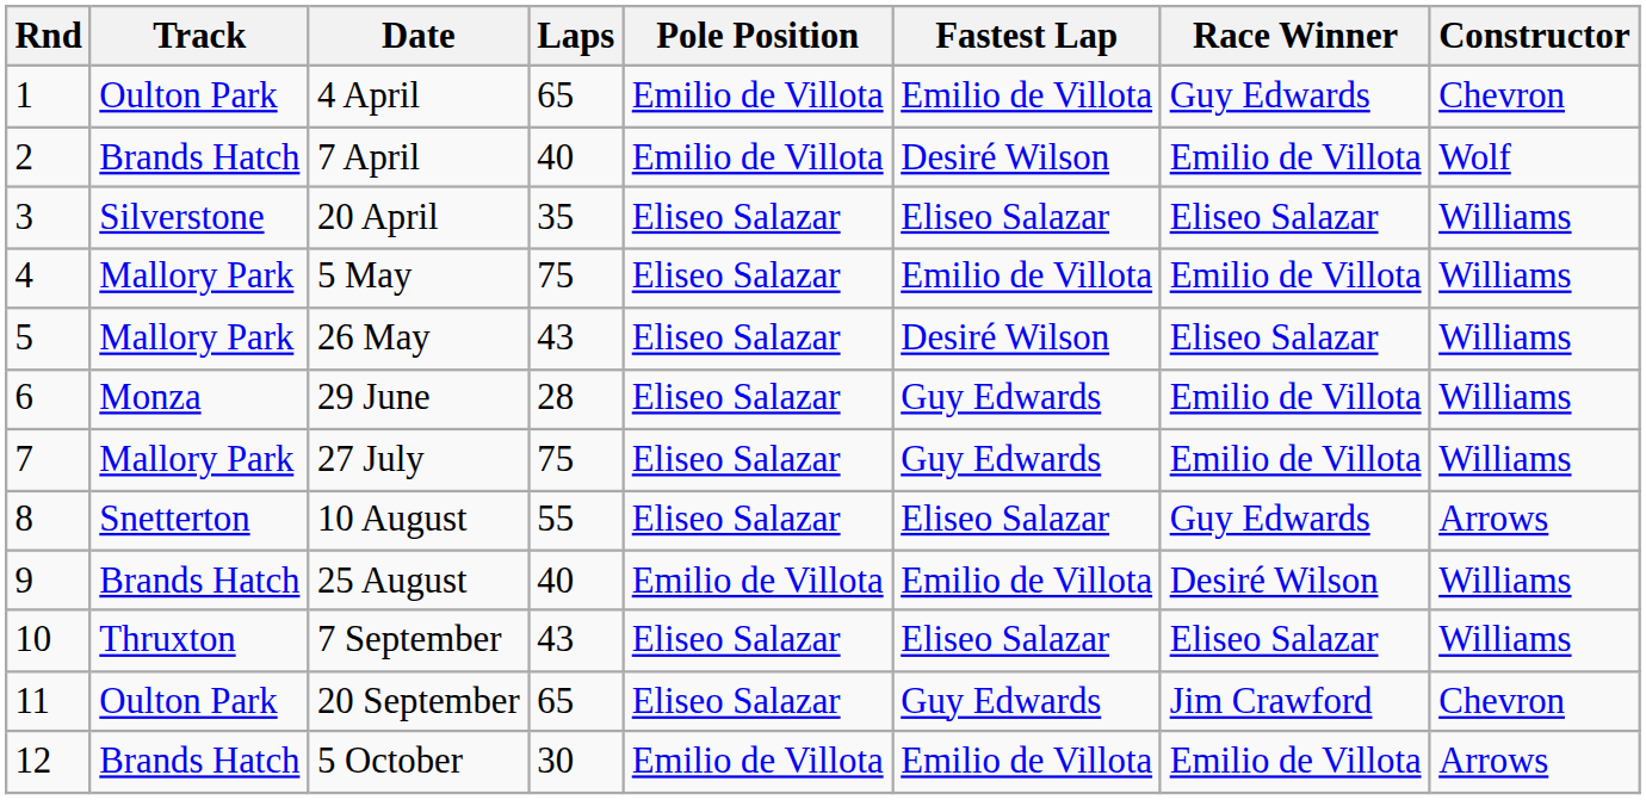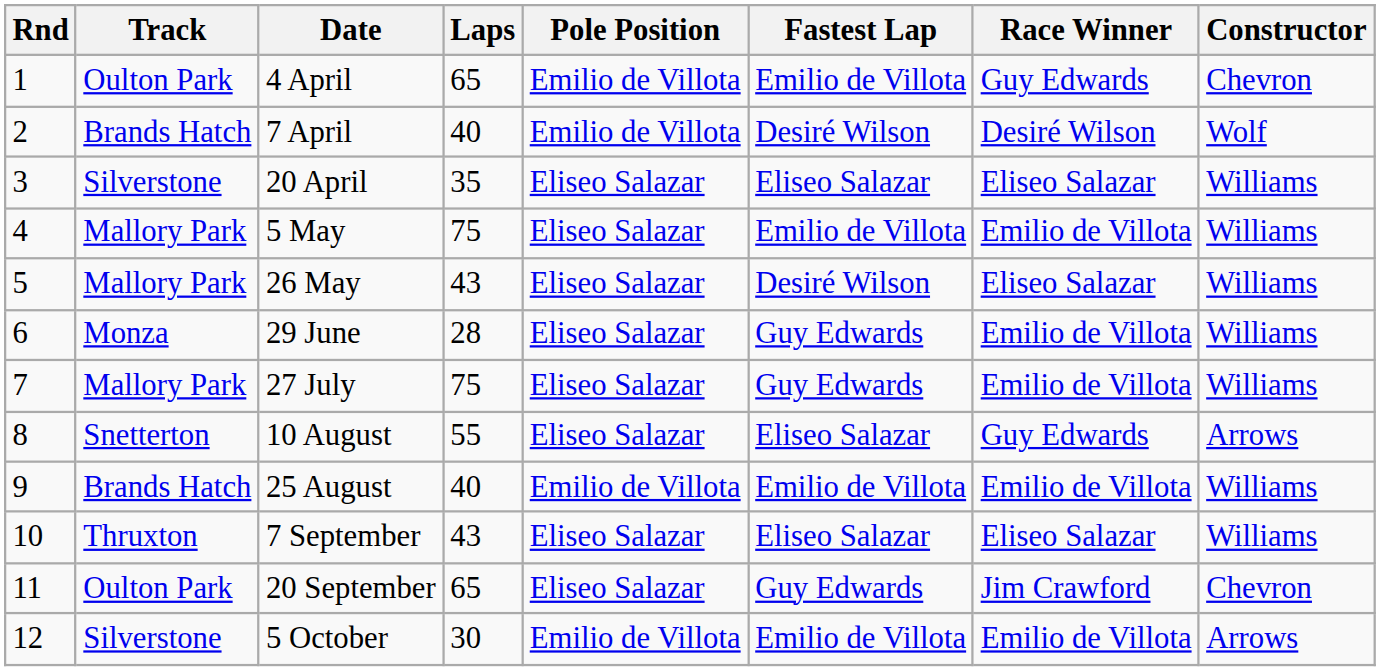7 April | Race Winner: Emilio de Villota -> Desiré Wilson
25 August | Race Winner: Desiré Wilson -> Emilio de Villota
5 October | Track: Brands Hatch -> Silverstone
